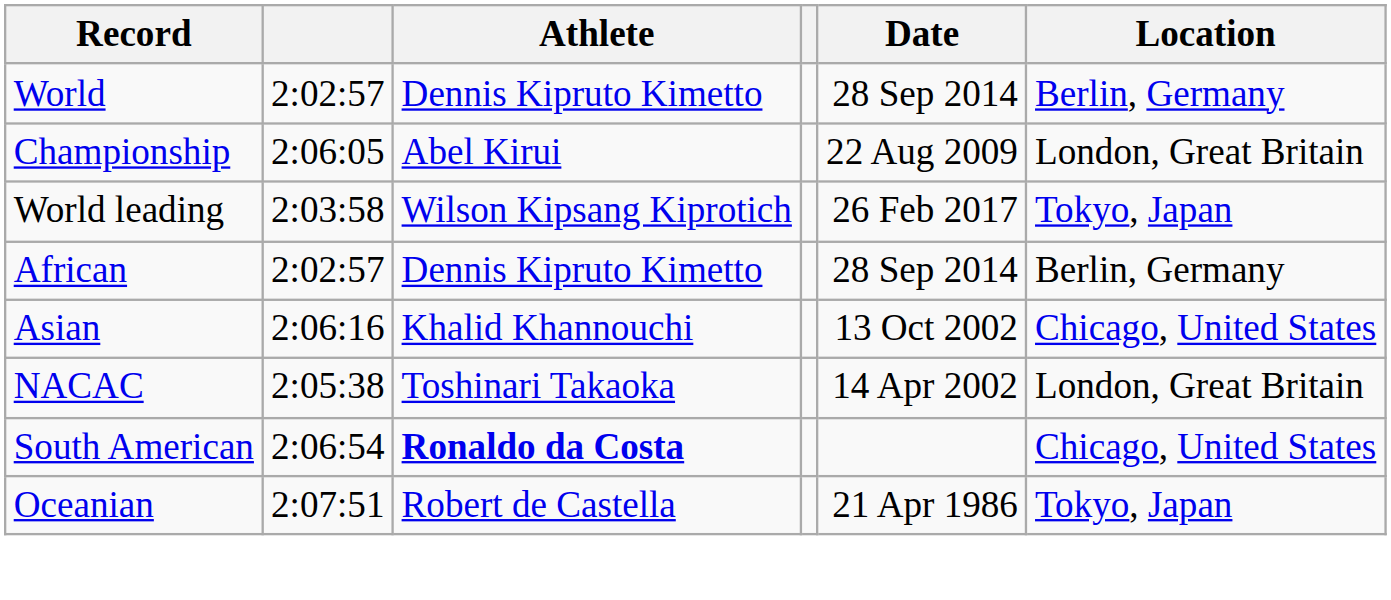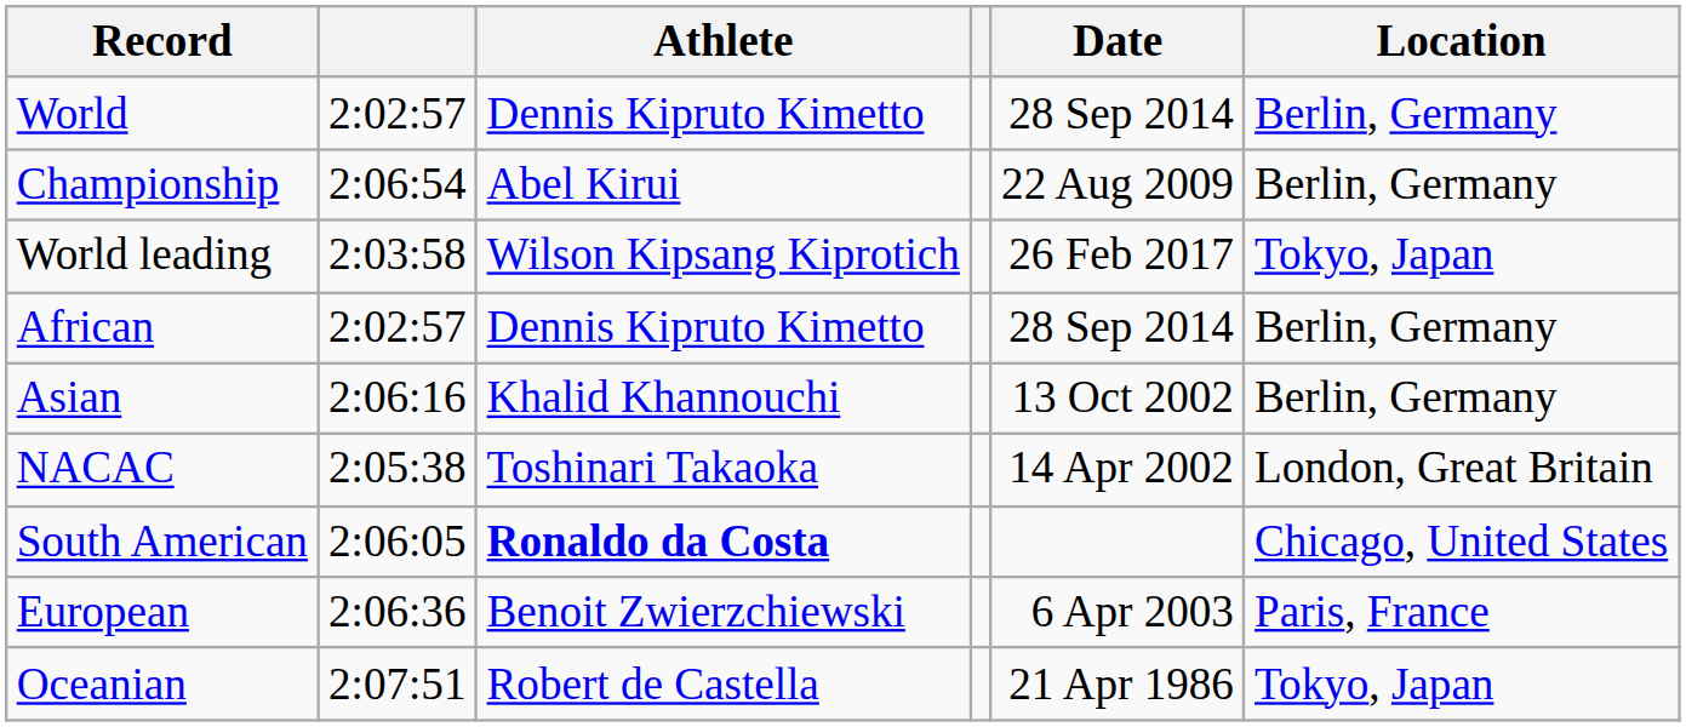Championship | column 2: 2:06:05 -> 2:06:54
Championship | Location: London, Great Britain -> Berlin, Germany
Asian | Location: Chicago, United States -> Berlin, Germany
South American | column 2: 2:06:54 -> 2:06:05
+ row: European | 2:06:36 | Benoit Zwierzchiewski | 6 Apr 2003 | Paris, France
